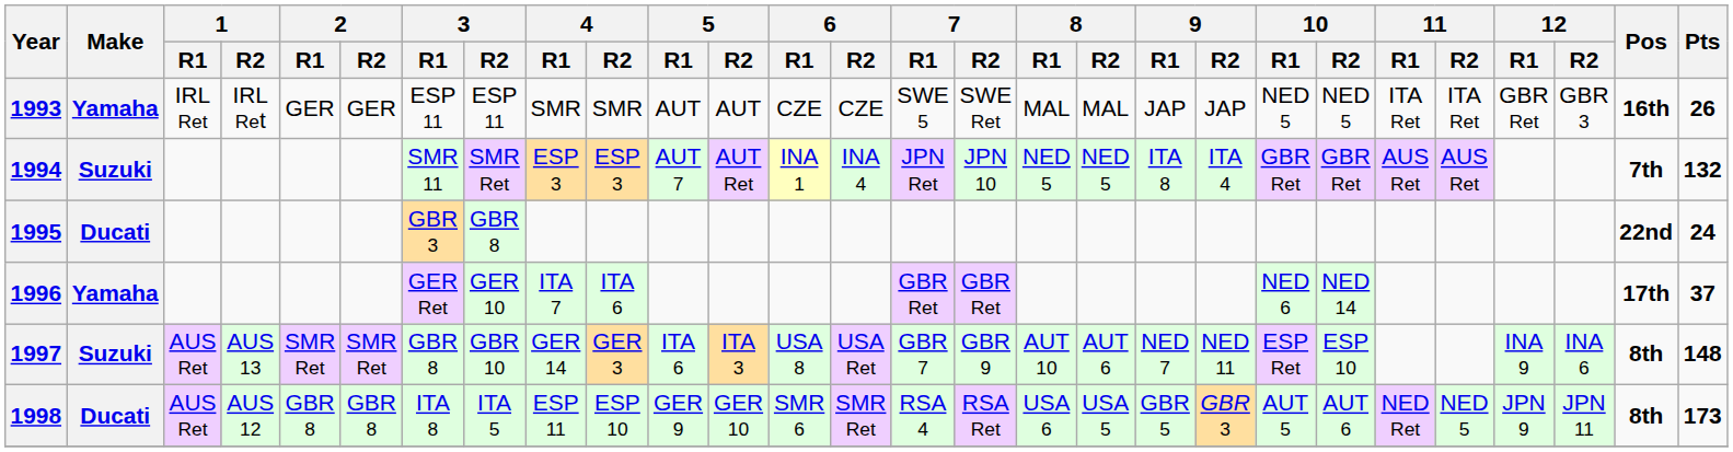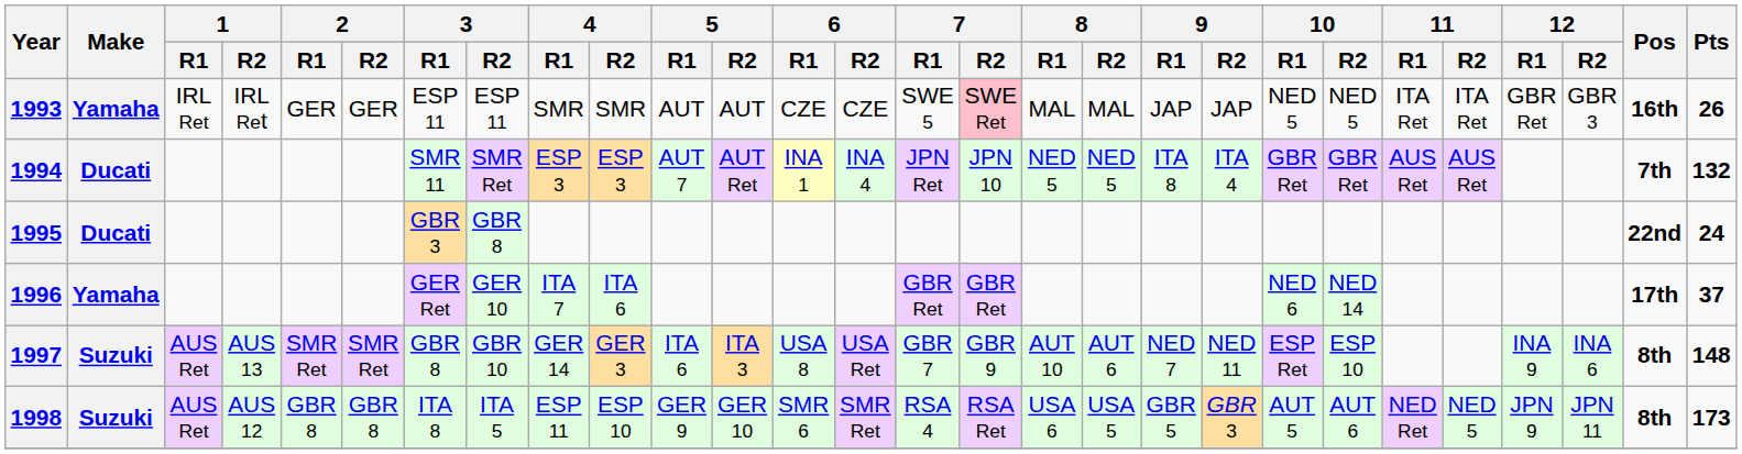1993 | 7 / R2: no background -> pink background
1994 | Make: Suzuki -> Ducati
1998 | Make: Ducati -> Suzuki
